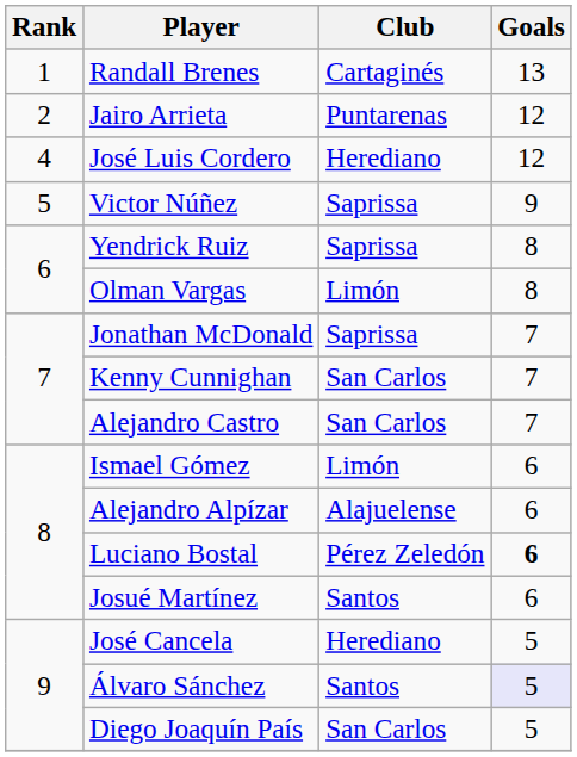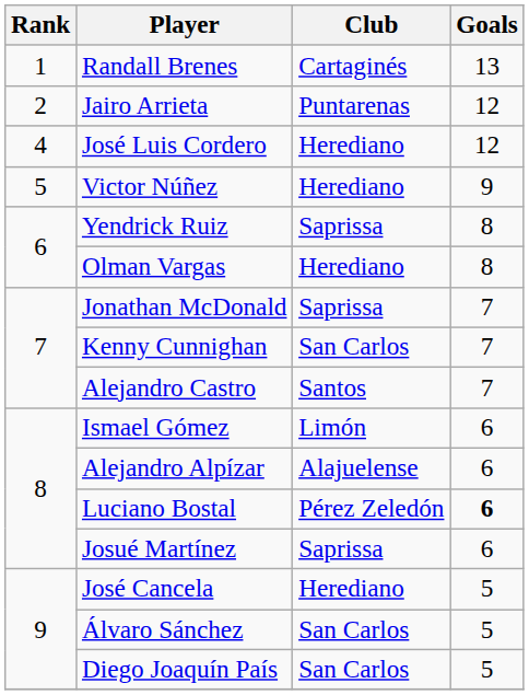Victor Núñez | Club: Saprissa -> Herediano
Olman Vargas | Club: Limón -> Herediano
Alejandro Castro | Club: San Carlos -> Santos
Josué Martínez | Club: Santos -> Saprissa
Álvaro Sánchez | Club: Santos -> San Carlos
Álvaro Sánchez | Goals: lavender background -> no background
